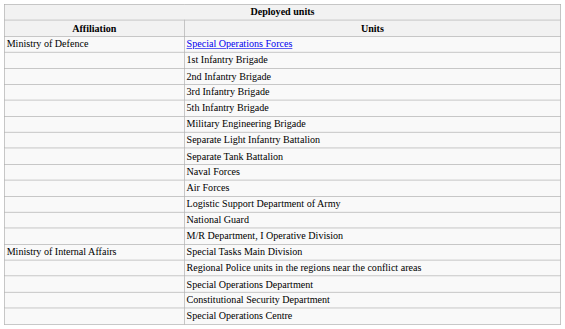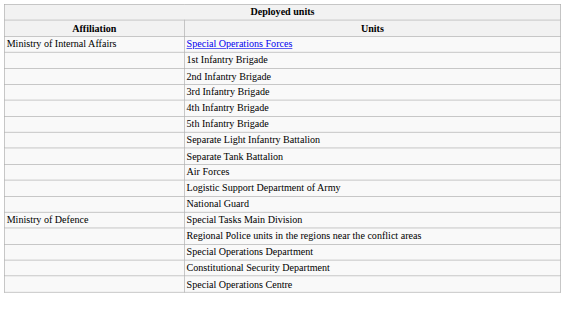Special Operations Forces | Affiliation: Ministry of Defence -> Ministry of Internal Affairs
+ row: 4th Infantry Brigade
- row: Military Engineering Brigade
- row: Naval Forces
- row: M/R Department, I Operative Division
Special Tasks Main Division | Affiliation: Ministry of Internal Affairs -> Ministry of Defence
